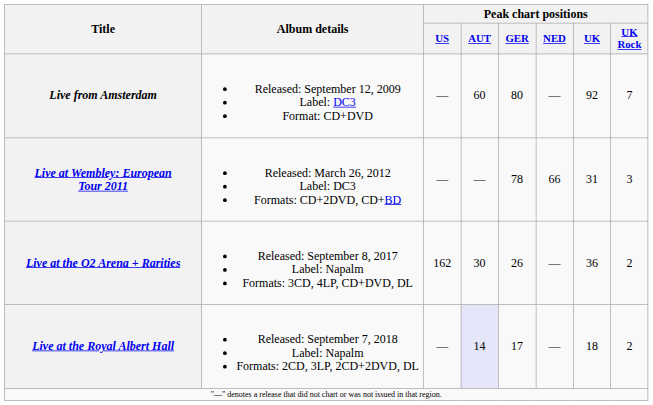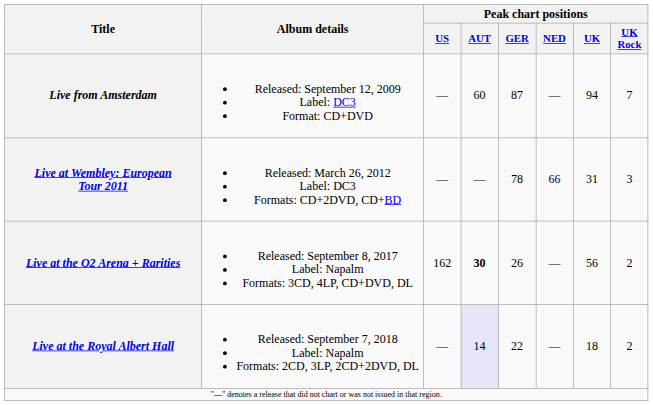Live from Amsterdam | Peak chart positions / GER: 80 -> 87
Live from Amsterdam | Peak chart positions / UK: 92 -> 94
Live at the O2 Arena + Rarities | Peak chart positions / AUT: normal -> bold
Live at the O2 Arena + Rarities | Peak chart positions / UK: 36 -> 56
Live at the Royal Albert Hall | Peak chart positions / GER: 17 -> 22
